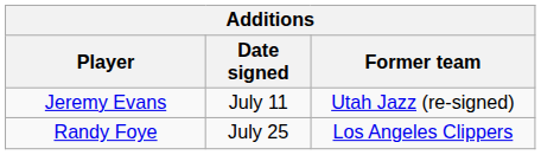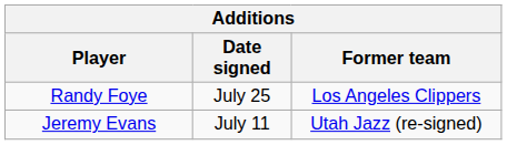rows swapped: Jeremy Evans <-> Randy Foye
